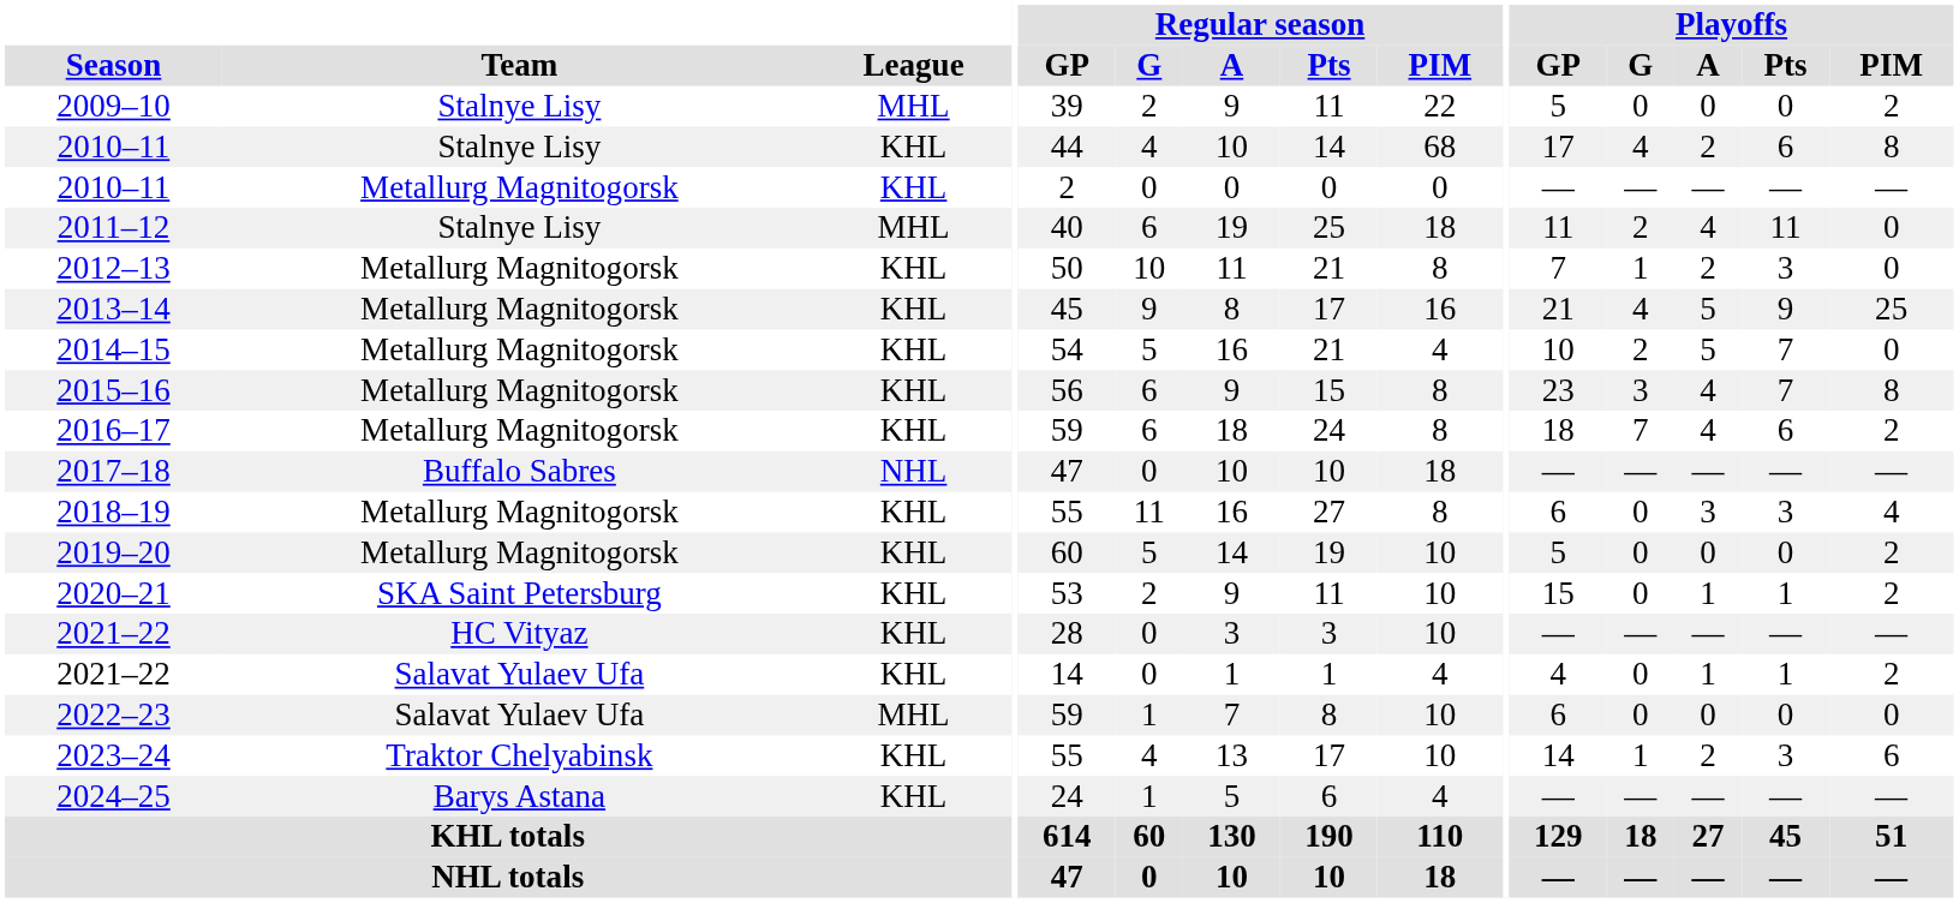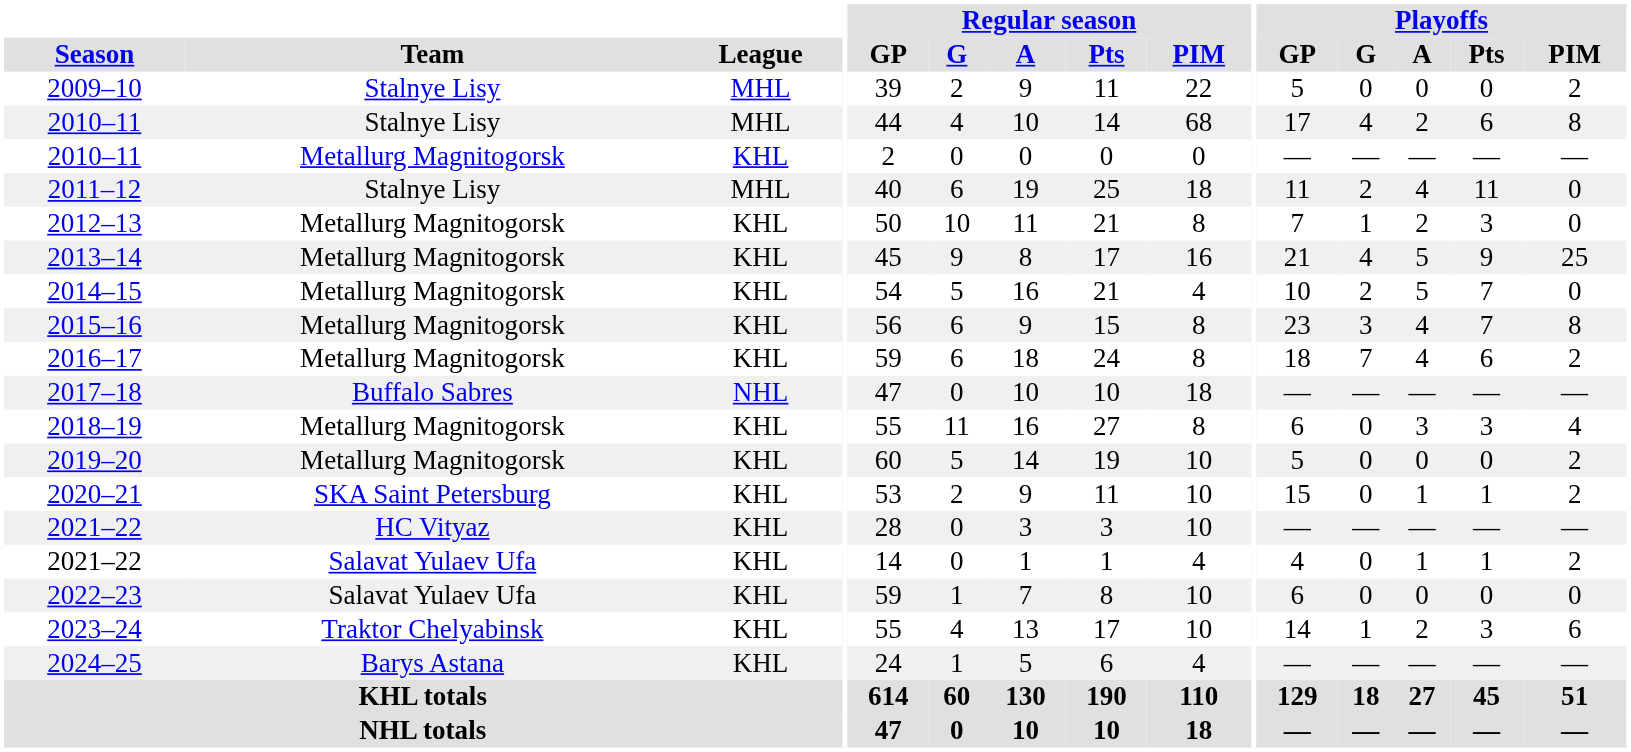2010–11 / Stalnye Lisy | League: KHL -> MHL
2022–23 | League: MHL -> KHL
